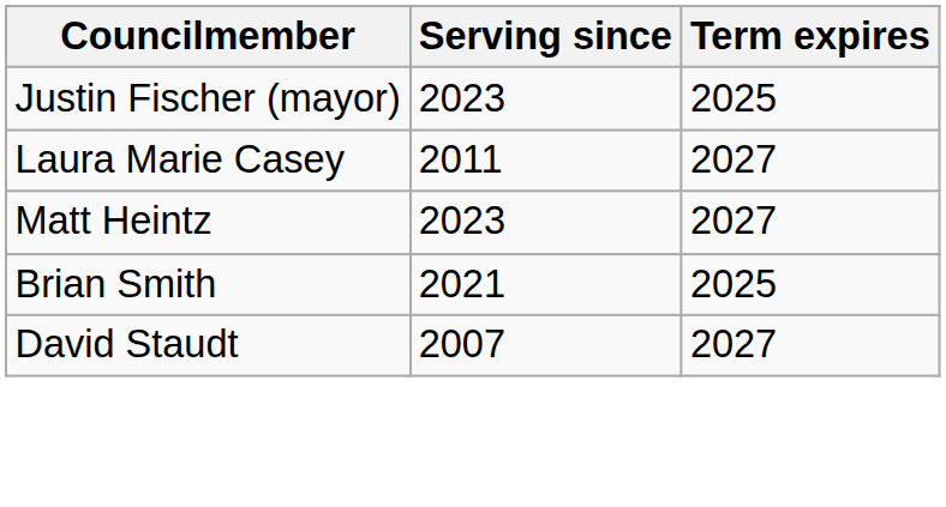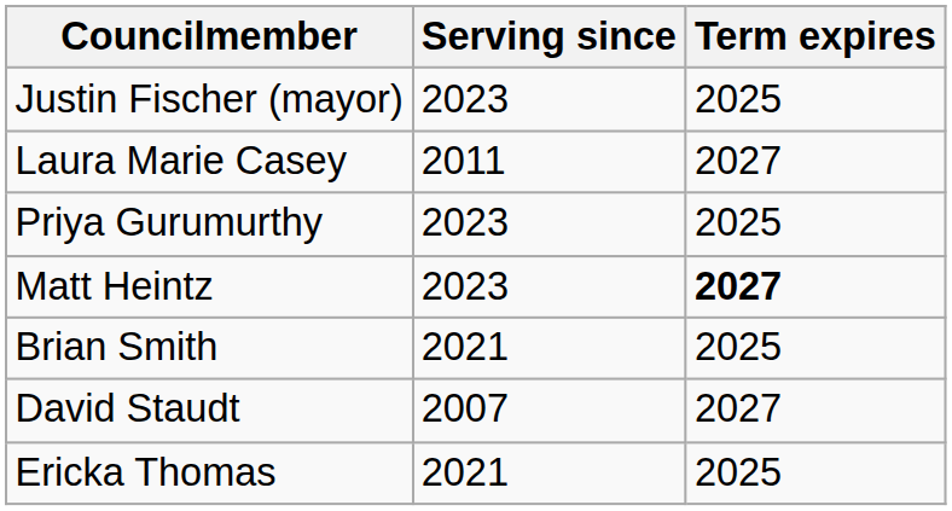+ row: Priya Gurumurthy | 2023 | 2025
Matt Heintz | Term expires: normal -> bold
+ row: Ericka Thomas | 2021 | 2025
